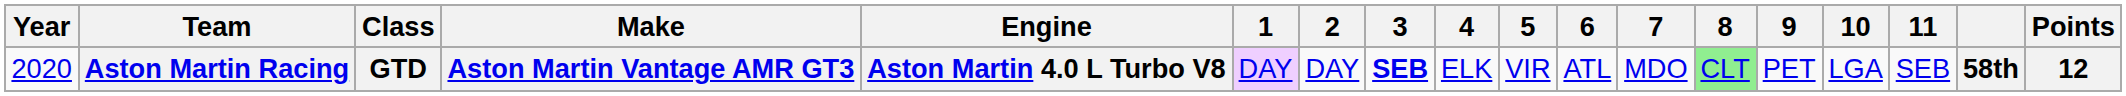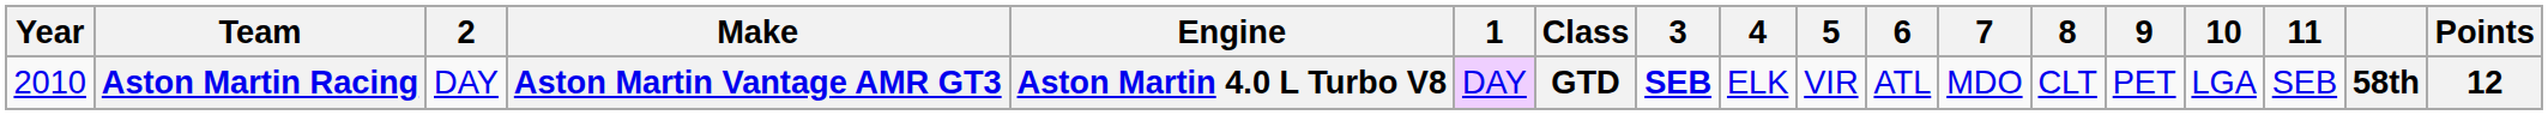columns swapped: Class <-> 2
Aston Martin Racing | Year: 2020 -> 2010
Aston Martin Racing | 8: lightgreen background -> no background
